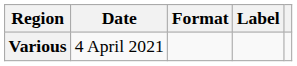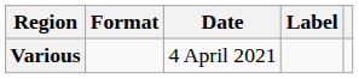columns swapped: Date <-> Format
